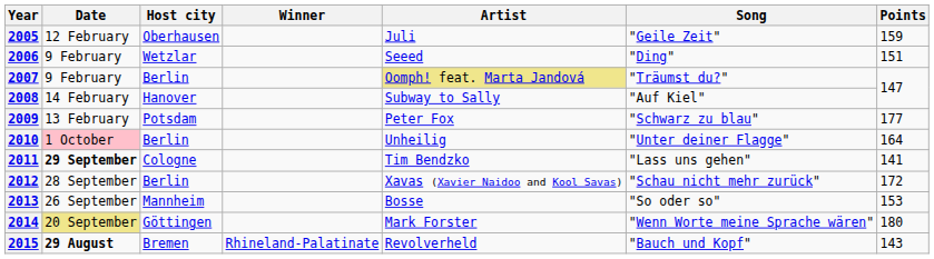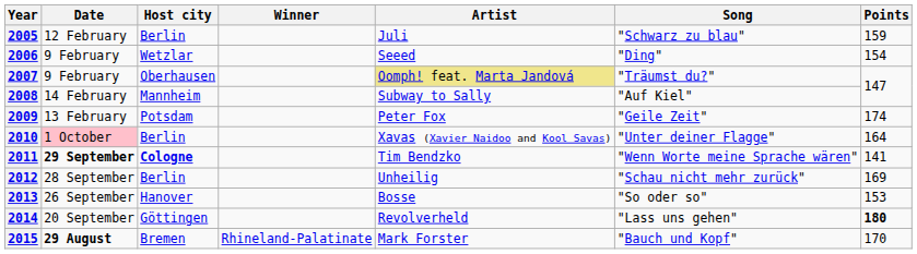2005 | Host city: Oberhausen -> Berlin
2005 | Song: "Geile Zeit" -> "Schwarz zu blau"
2006 | Points: 151 -> 154
2007 | Host city: Berlin -> Oberhausen
2008 | Host city: Hanover -> Mannheim
2009 | Song: "Schwarz zu blau" -> "Geile Zeit"
2009 | Points: 177 -> 174
2010 | Artist: Unheilig -> Xavas (Xavier Naidoo and Kool Savas)
2011 | Host city: normal -> bold
2011 | Song: "Lass uns gehen" -> "Wenn Worte meine Sprache wären"
2012 | Artist: Xavas (Xavier Naidoo and Kool Savas) -> Unheilig
2012 | Points: 172 -> 169
2013 | Host city: Mannheim -> Hanover
2014 | Date: khaki background -> no background
2014 | Artist: Mark Forster -> Revolverheld
2014 | Song: "Wenn Worte meine Sprache wären" -> "Lass uns gehen"
2014 | Points: normal -> bold
2015 | Artist: Revolverheld -> Mark Forster
2015 | Points: 143 -> 170
